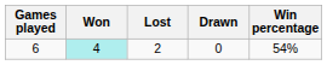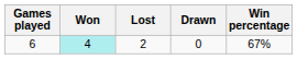6 | Win percentage: 54% -> 67%
